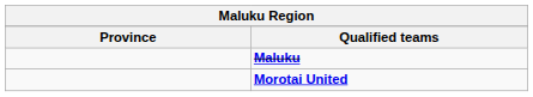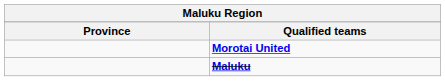rows swapped: Maluku <-> Morotai United
